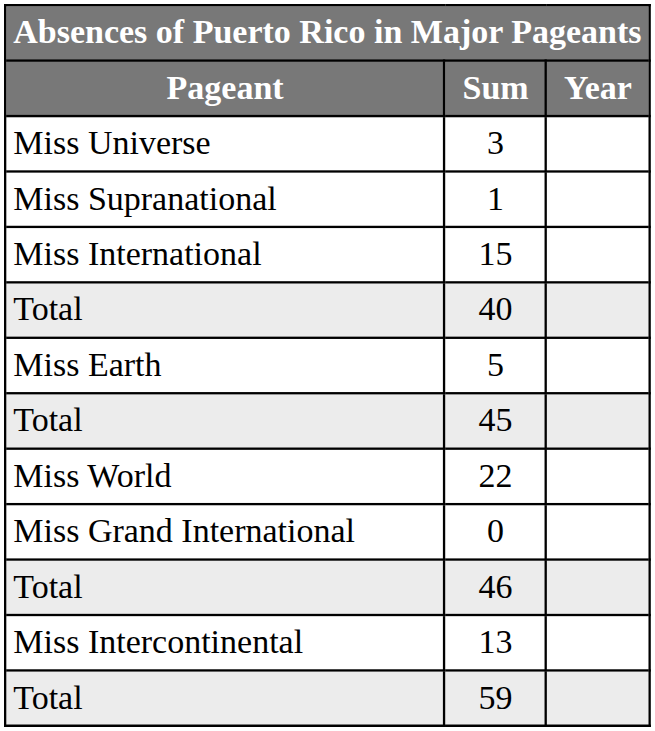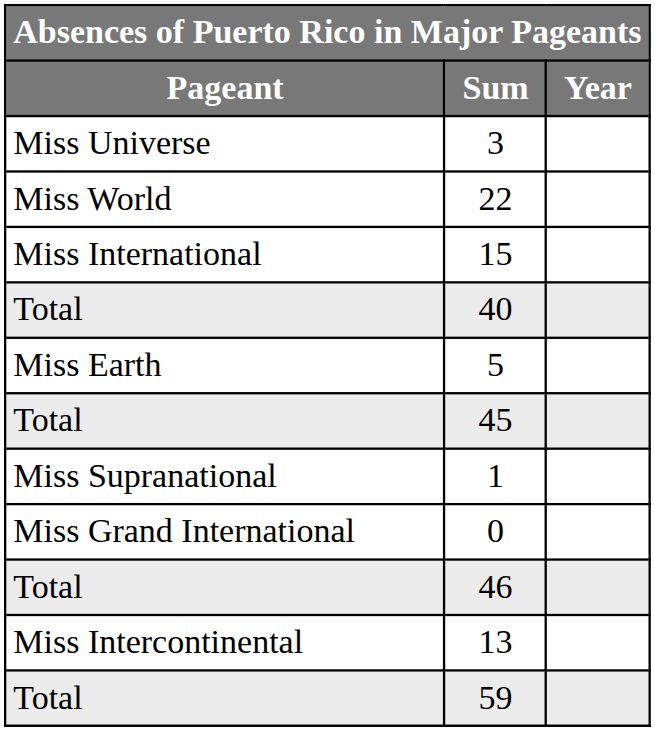rows swapped: 22 <-> 1
